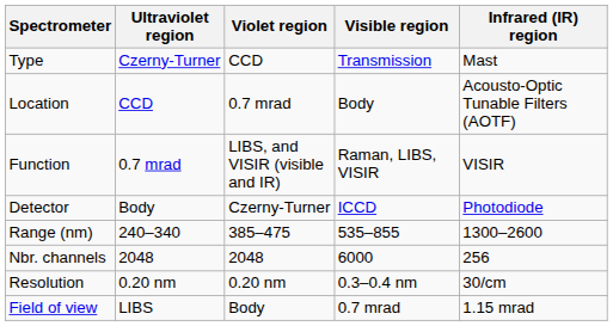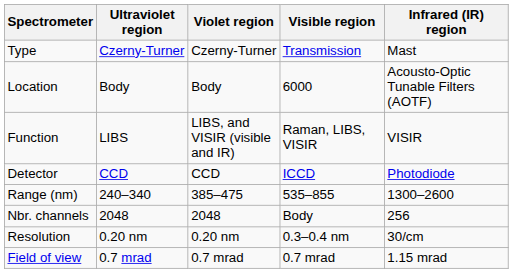Type | Violet region: CCD -> Czerny-Turner
Location | Ultraviolet region: CCD -> Body
Location | Violet region: 0.7 mrad -> Body
Location | Visible region: Body -> 6000
Function | Ultraviolet region: 0.7 mrad -> LIBS
Detector | Ultraviolet region: Body -> CCD
Detector | Violet region: Czerny-Turner -> CCD
Nbr. channels | Visible region: 6000 -> Body
Field of view | Ultraviolet region: LIBS -> 0.7 mrad
Field of view | Violet region: Body -> 0.7 mrad
